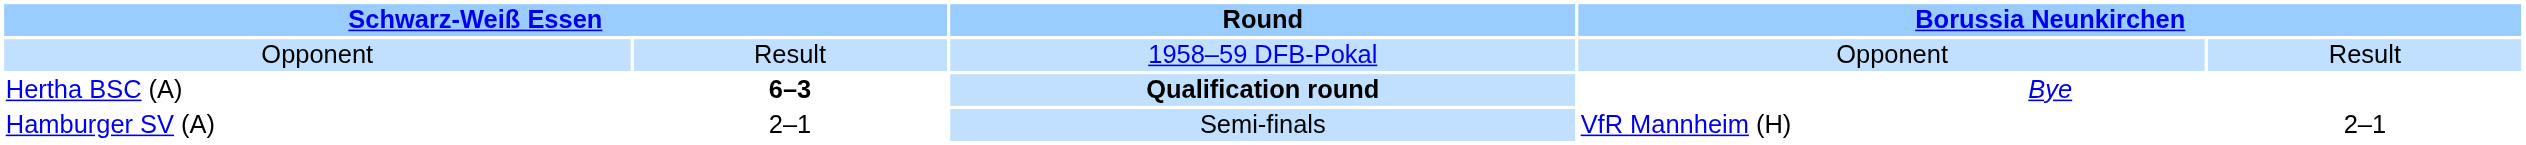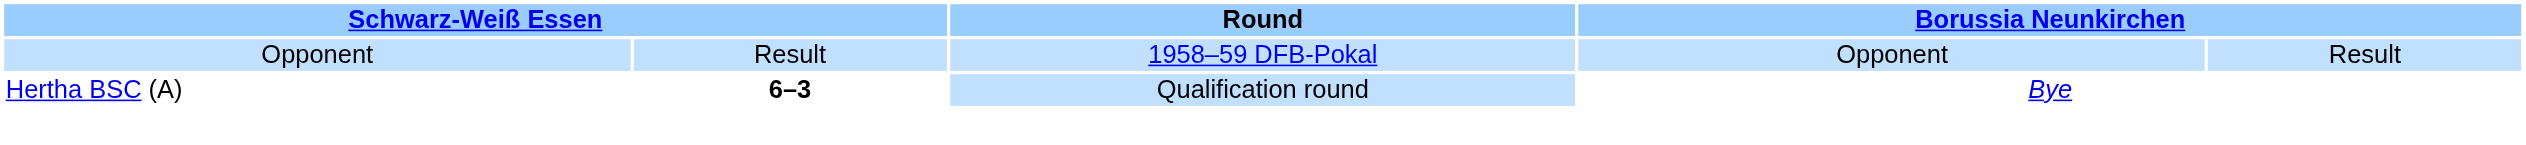Hertha BSC (A) | Round: bold -> normal
- row: Hamburger SV (A) | 2–1 | Semi-finals | VfR Mannheim (H) | 2–1
